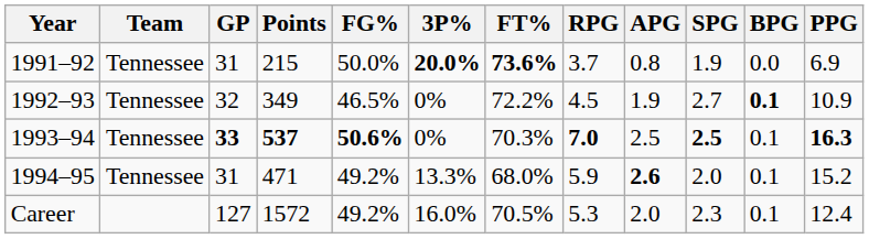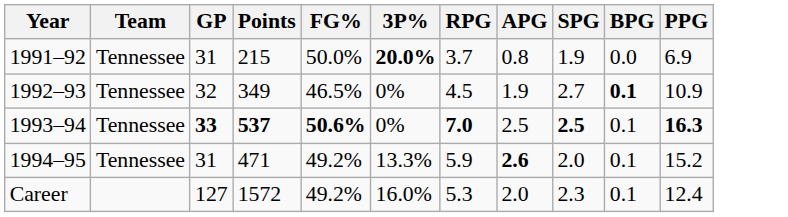- column: FT% | 73.6% | 72.2% | 70.3% | 68.0% | 70.5%
